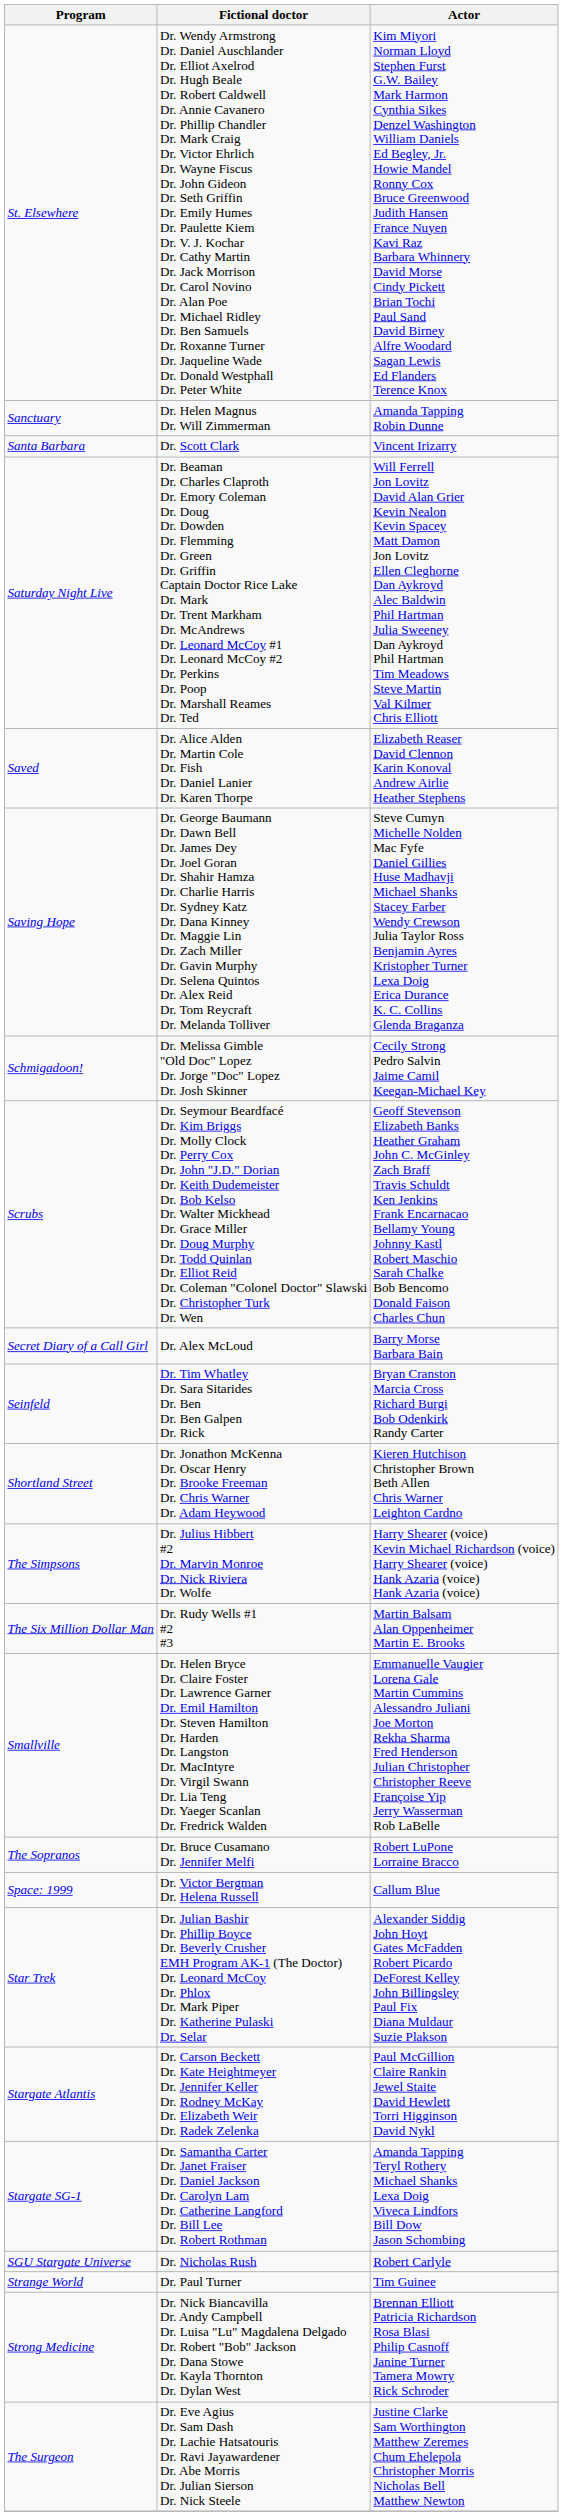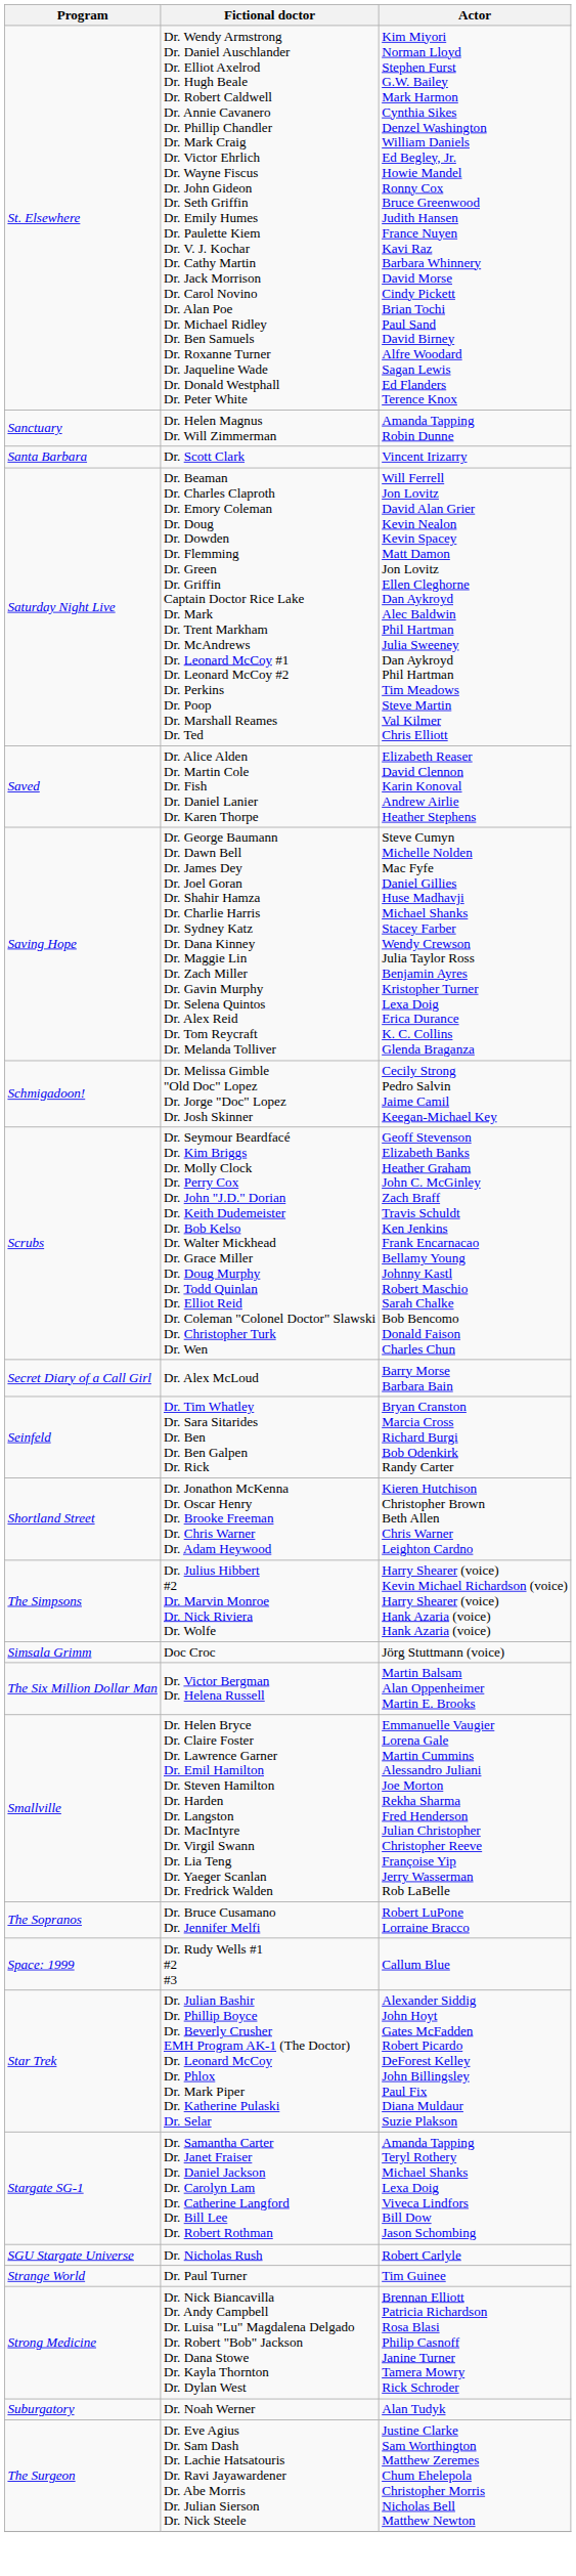+ row: Simsala Grimm | Doc Croc | Jörg Stuttmann (voice)
The Six Million Dollar Man | Fictional doctor: Dr. Rudy Wells #1 #2 #3 -> Dr. Victor Bergman Dr. Helena Russell
Space: 1999 | Fictional doctor: Dr. Victor Bergman Dr. Helena Russell -> Dr. Rudy Wells #1 #2 #3
- row: Stargate Atlantis | Dr. Carson Beckett Dr. Kate Heightmeyer Dr. Jennifer Keller Dr. Rodney McKay Dr. Elizabeth Weir Dr. Radek Zelenka | Paul McGillion Claire Rankin Jewel Staite David Hewlett Torri Higginson David Nykl
+ row: Suburgatory | Dr. Noah Werner | Alan Tudyk
